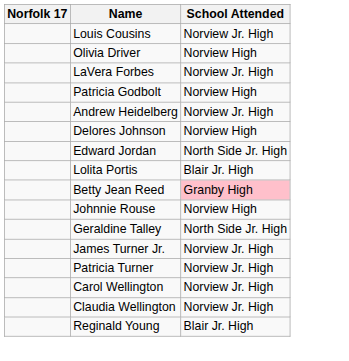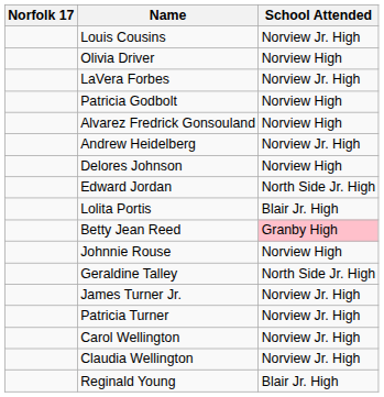+ row: Alvarez Fredrick Gonsouland | Norview High
